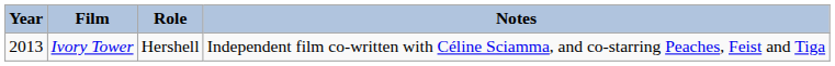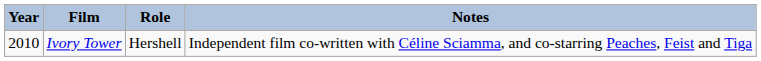Ivory Tower | Year: 2013 -> 2010
